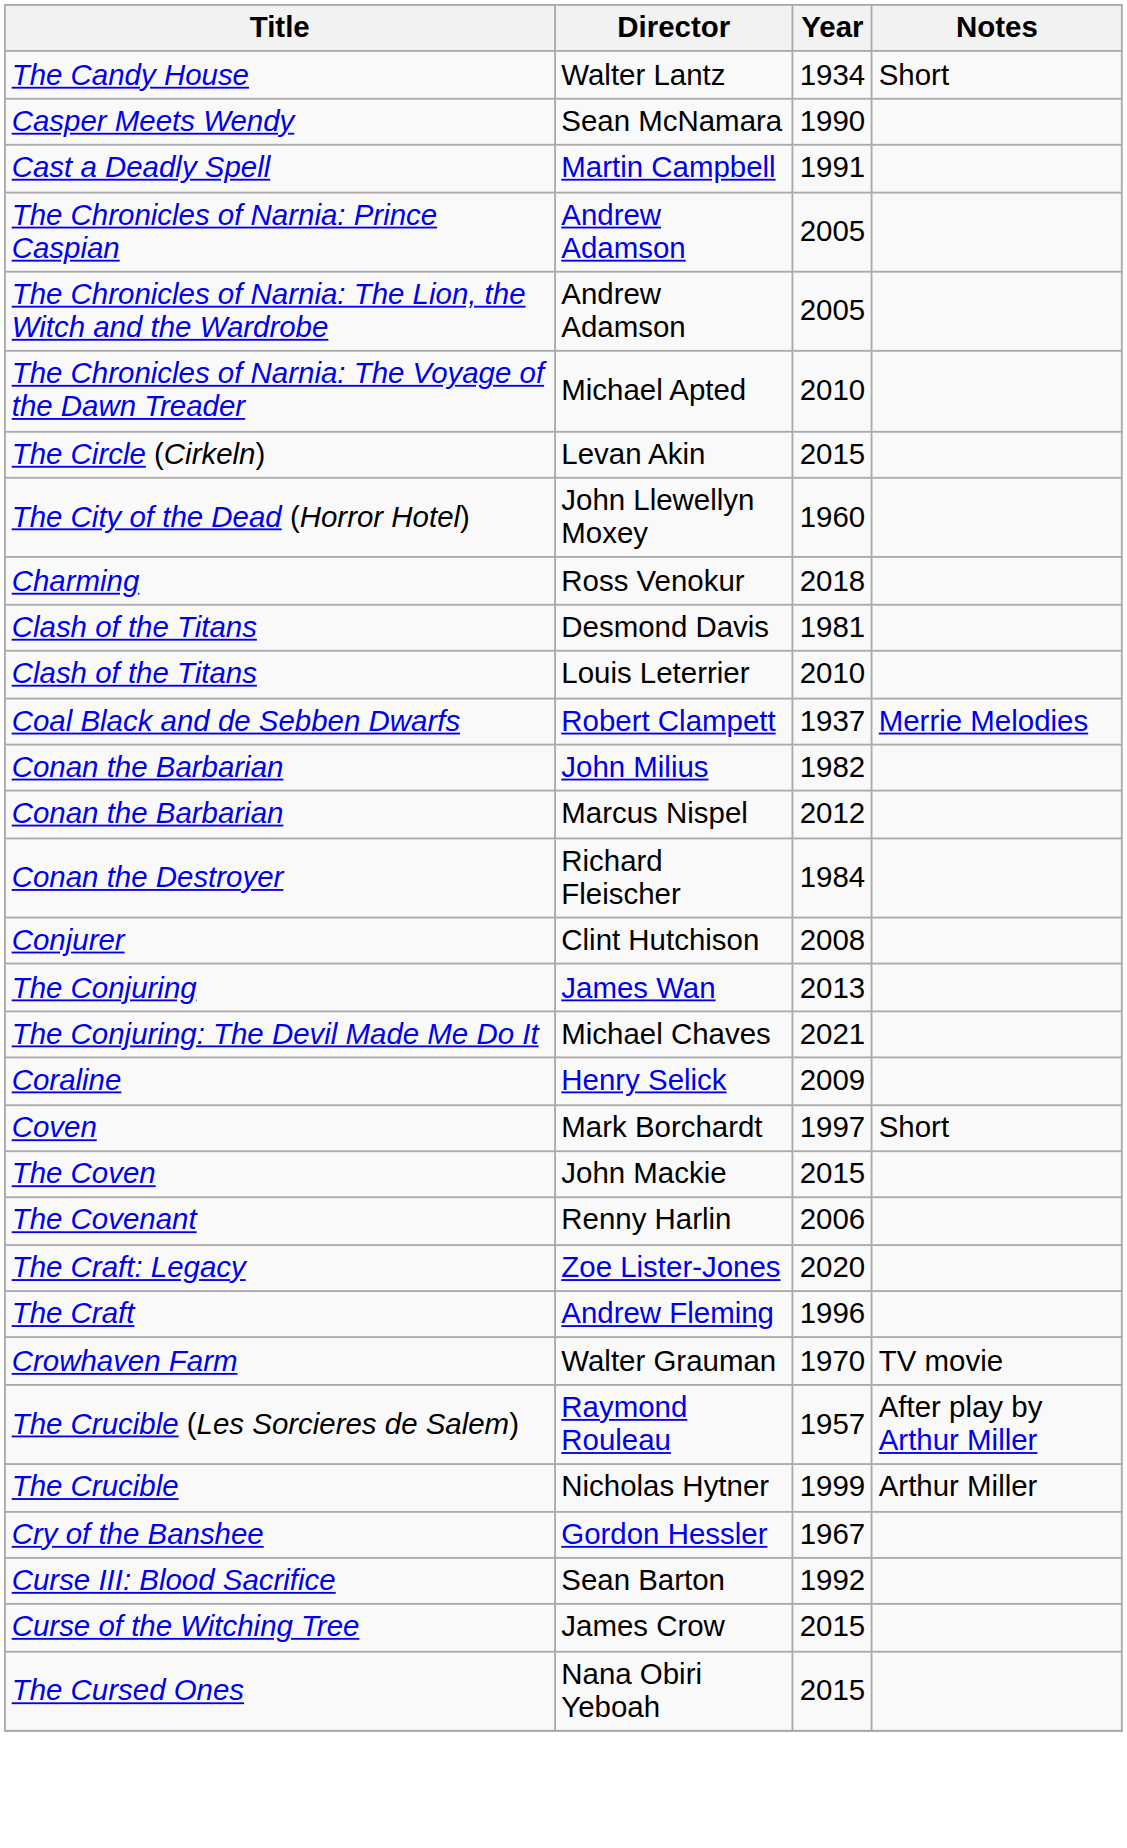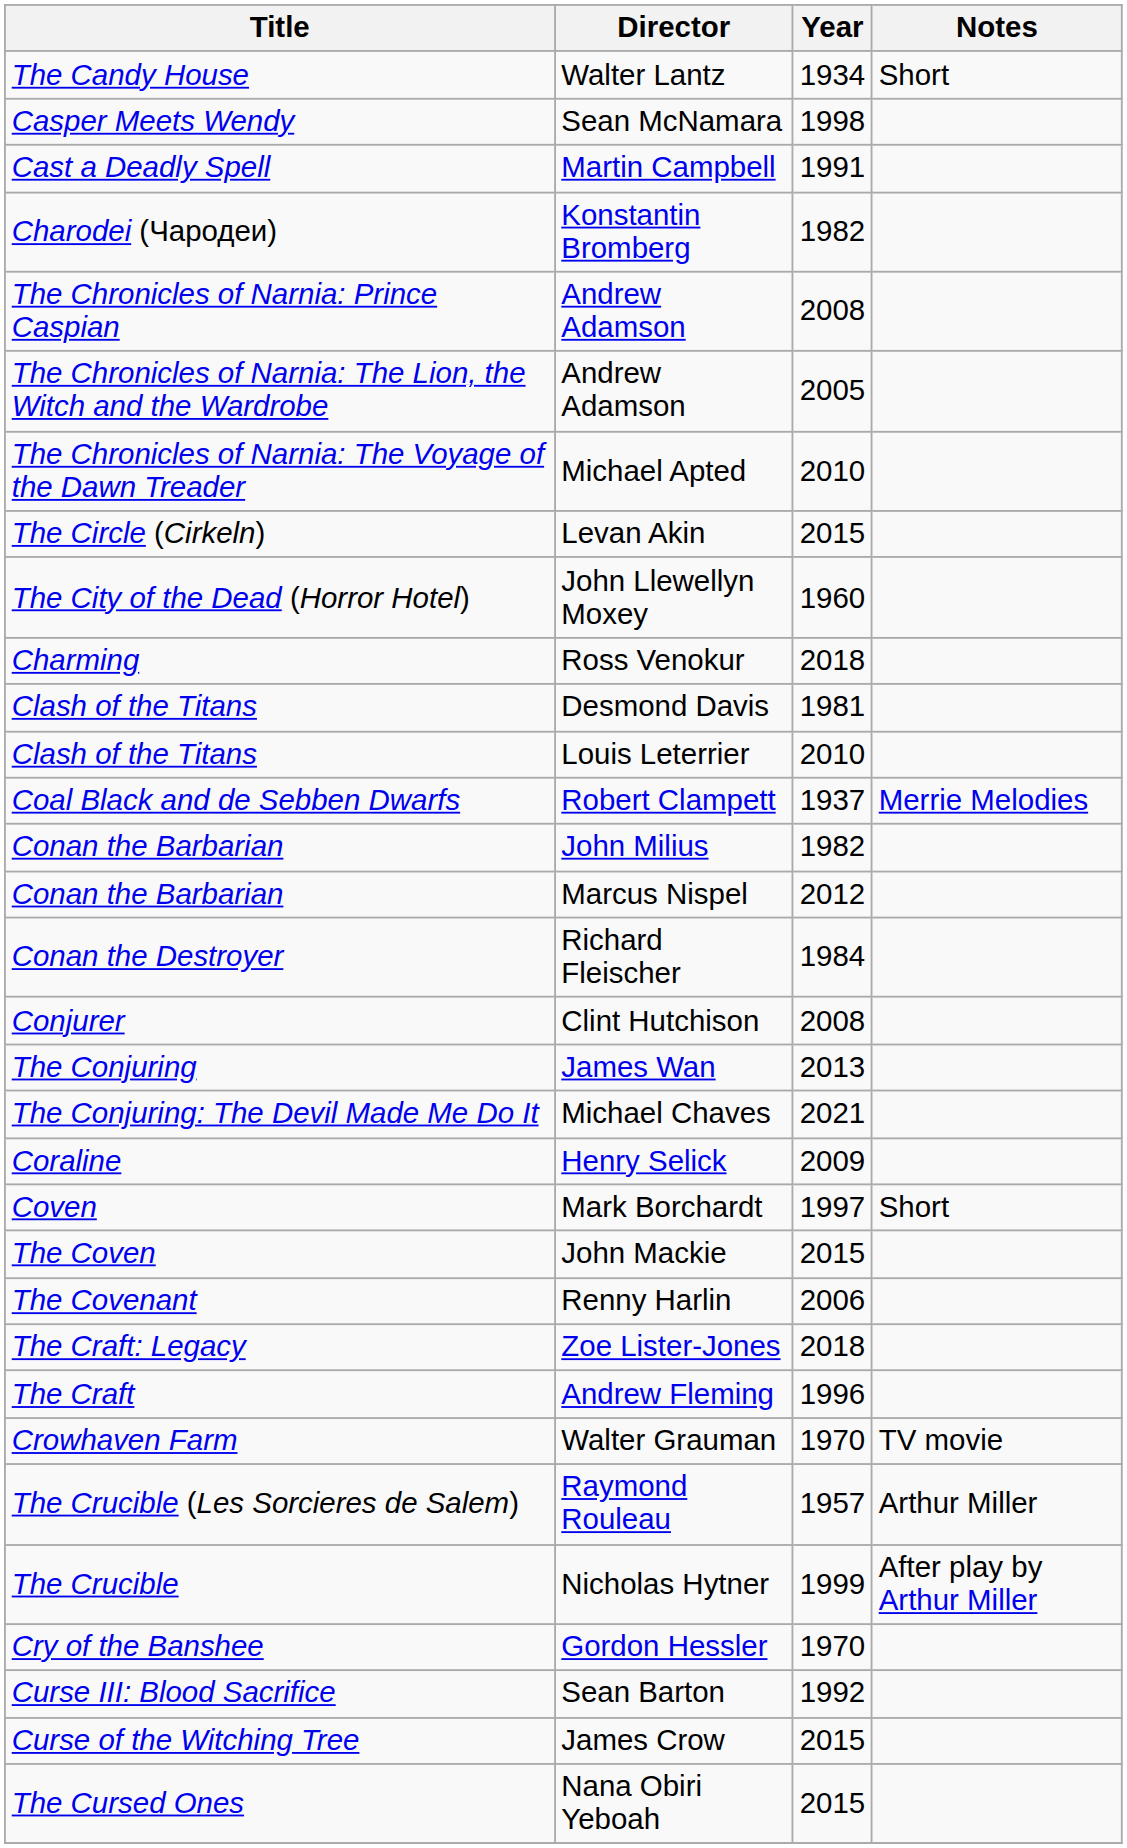Sean McNamara | Year: 1990 -> 1998
+ row: Charodei (Чародеи) | Konstantin Bromberg | 1982
The Chronicles of Narnia: Prince Caspian / Andrew Adamson | Year: 2005 -> 2008
Zoe Lister-Jones | Year: 2020 -> 2018
Raymond Rouleau | Notes: After play by Arthur Miller -> Arthur Miller
Nicholas Hytner | Notes: Arthur Miller -> After play by Arthur Miller
Gordon Hessler | Year: 1967 -> 1970
